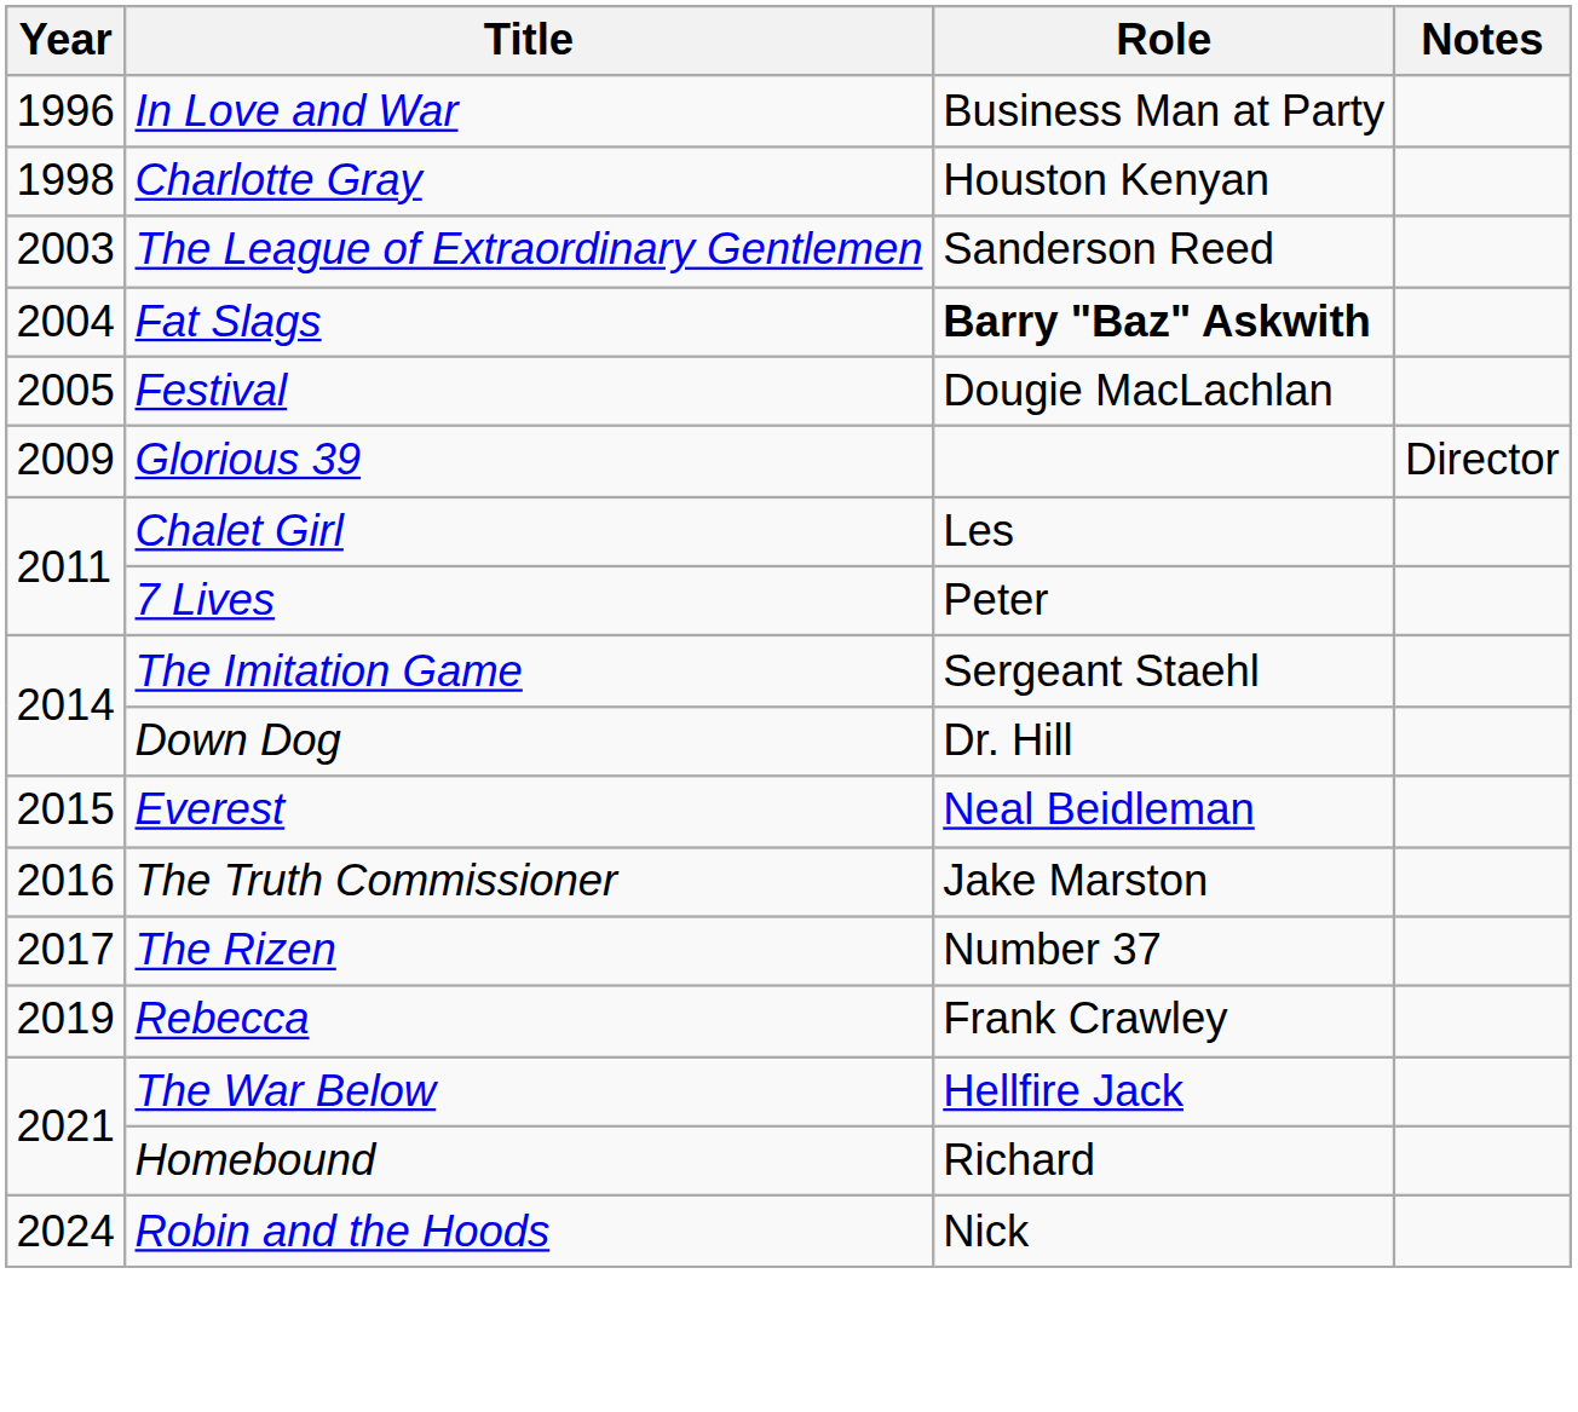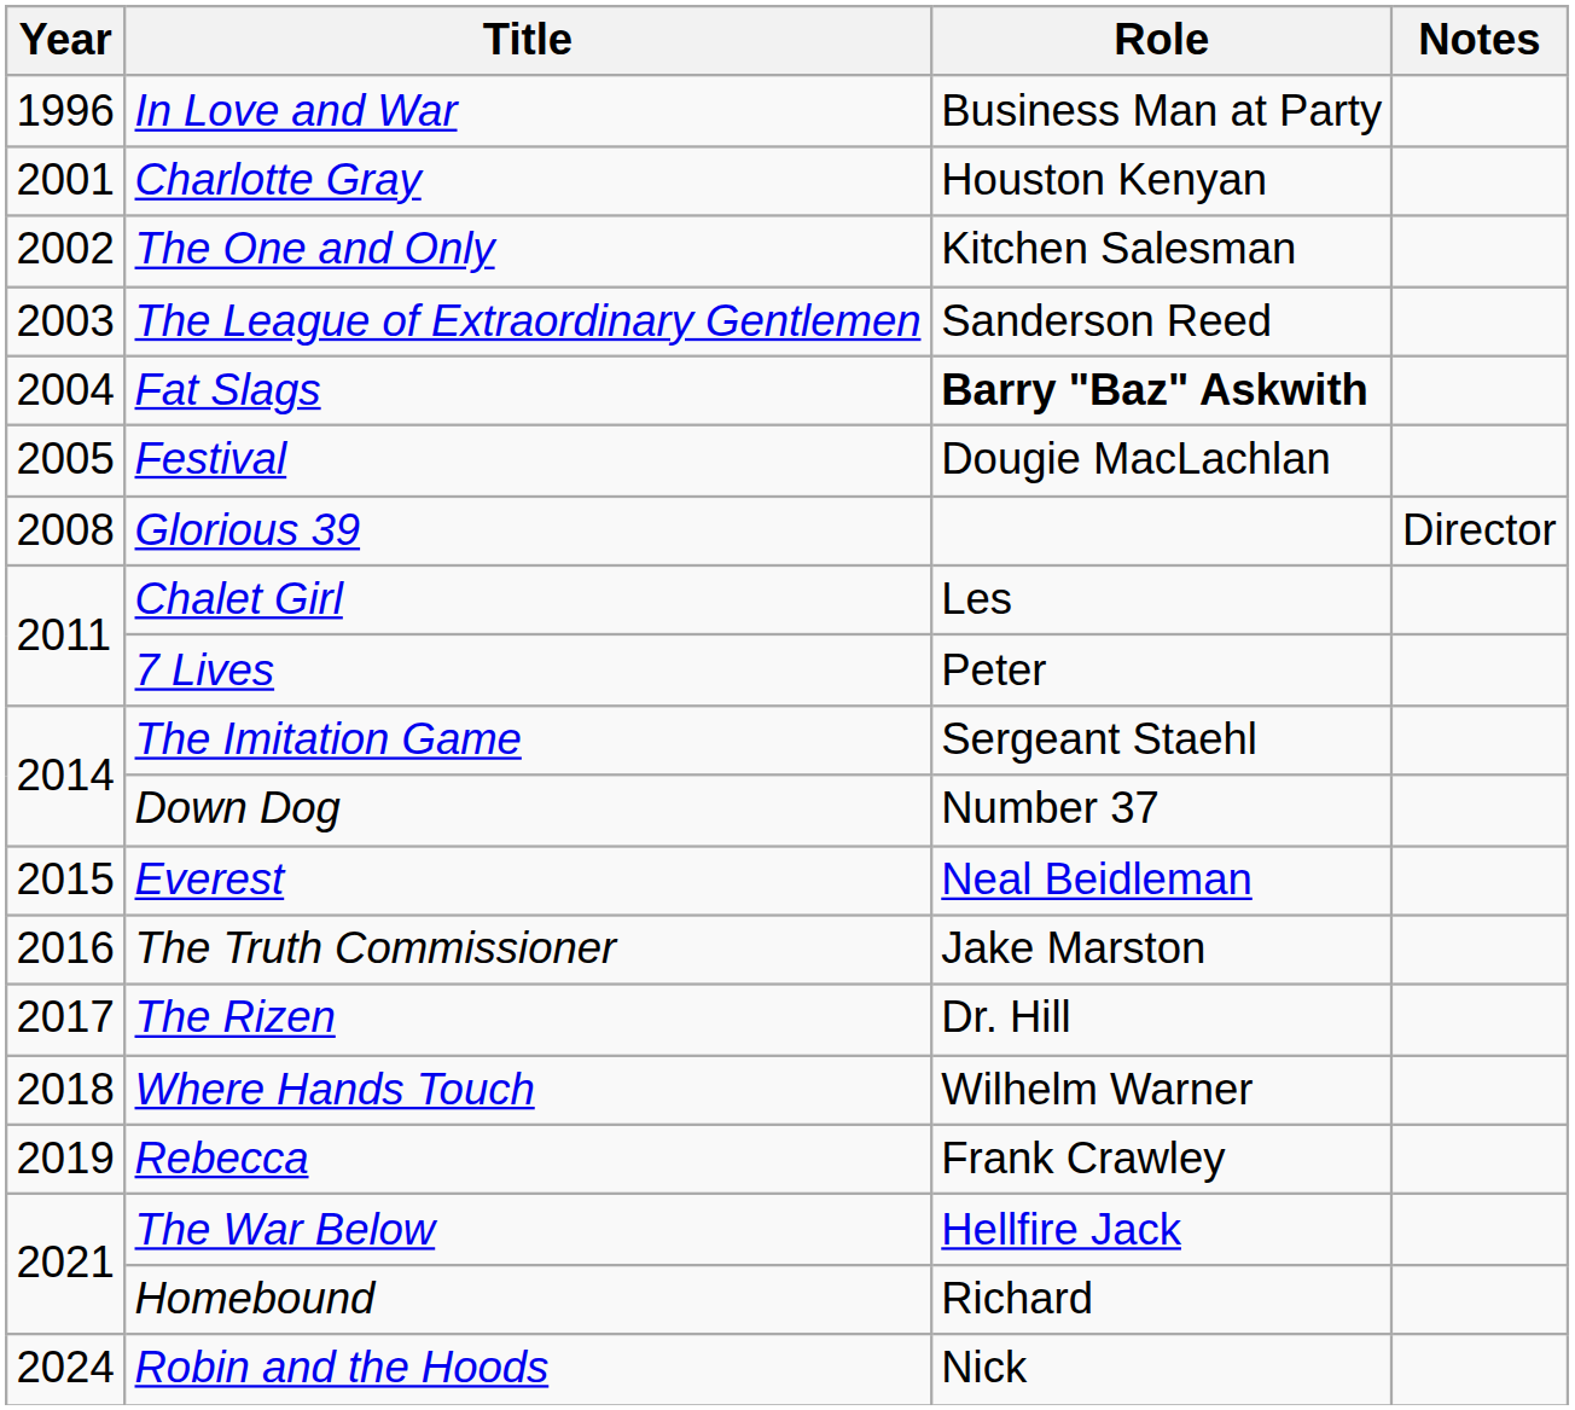Charlotte Gray | Year: 1998 -> 2001
+ row: 2002 | The One and Only | Kitchen Salesman
Glorious 39 | Year: 2009 -> 2008
Down Dog | Role: Dr. Hill -> Number 37
The Rizen | Role: Number 37 -> Dr. Hill
+ row: 2018 | Where Hands Touch | Wilhelm Warner
